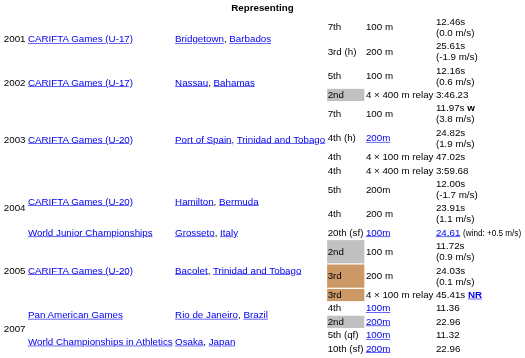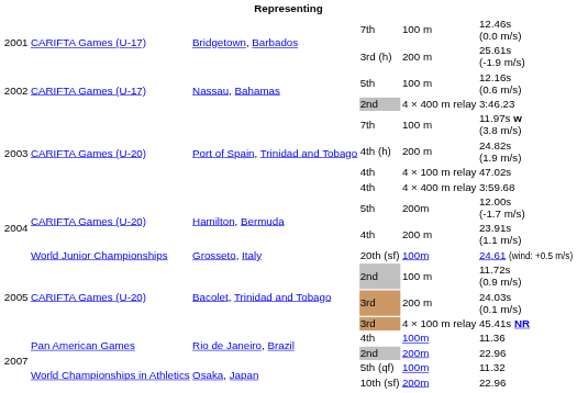4th (h) | column 5: 200m -> 200 m
